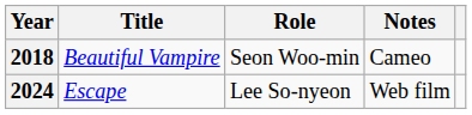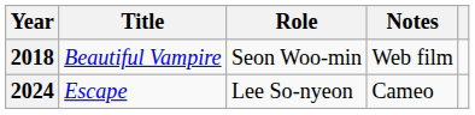2018 | Notes: Cameo -> Web film
2024 | Notes: Web film -> Cameo
